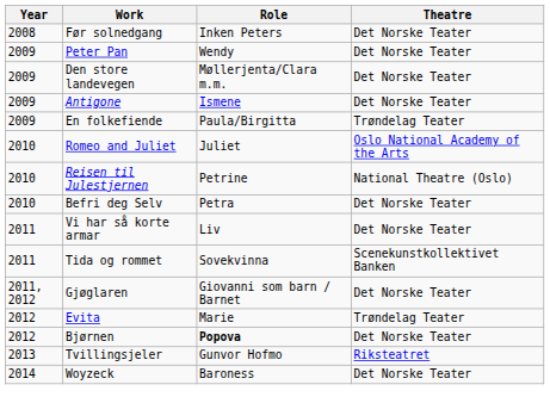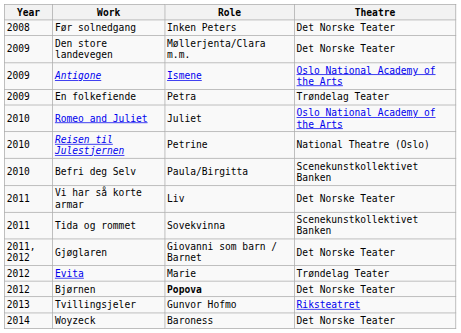- row: 2009 | Peter Pan | Wendy | Det Norske Teater
Antigone | Theatre: Det Norske Teater -> Oslo National Academy of the Arts
En folkefiende | Role: Paula/Birgitta -> Petra
Befri deg Selv | Role: Petra -> Paula/Birgitta
Befri deg Selv | Theatre: Det Norske Teater -> Scenekunstkollektivet Banken
